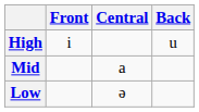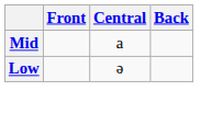- row: High | i | u
